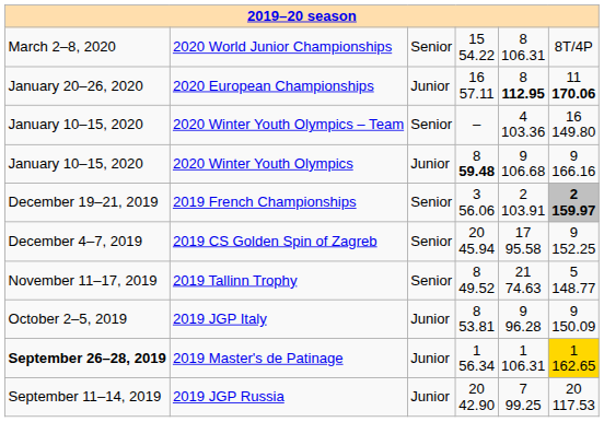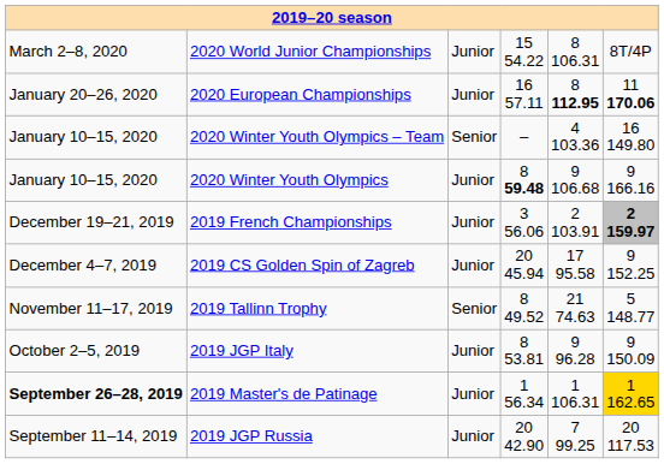2020 World Junior Championships | column 3: Senior -> Junior
2019 French Championships | column 3: Senior -> Junior
2019 CS Golden Spin of Zagreb | column 3: Senior -> Junior
